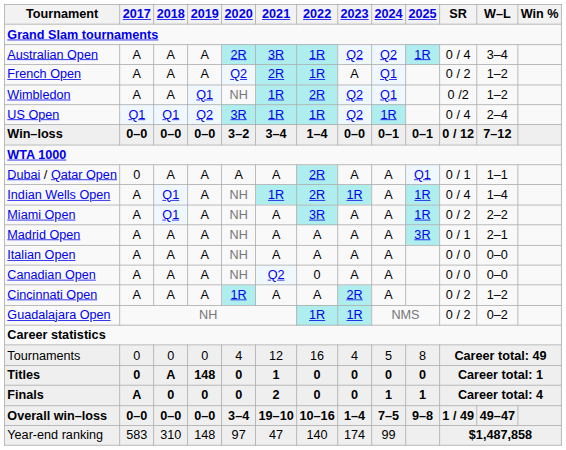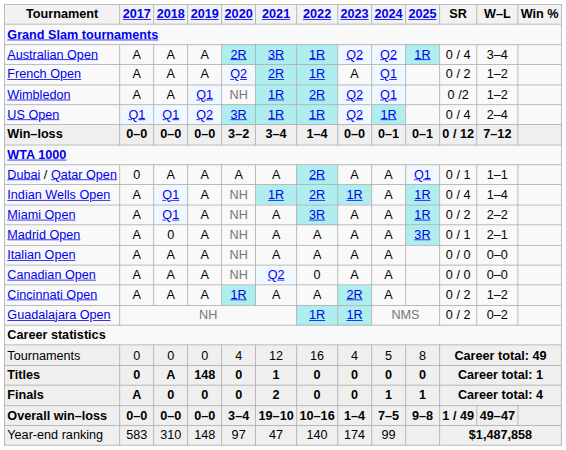Madrid Open | 2018: A -> 0
